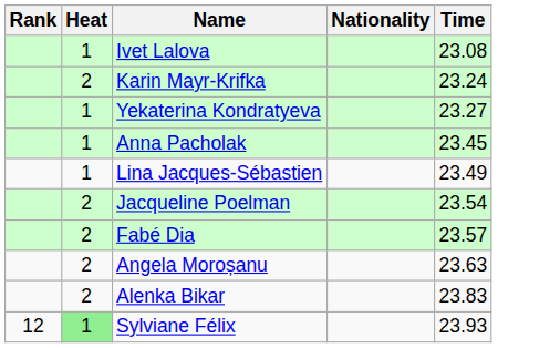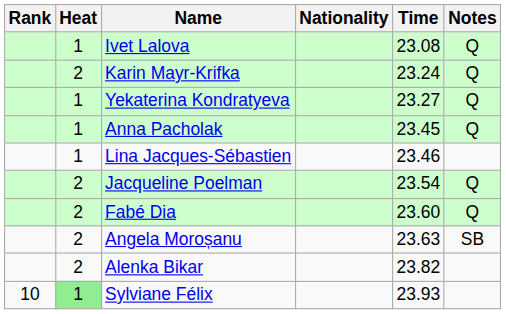+ column: Notes | Q | Q | Q | Q | Q | Q | SB
Lina Jacques-Sébastien | Time: 23.49 -> 23.46
Fabé Dia | Time: 23.57 -> 23.60
Alenka Bikar | Time: 23.83 -> 23.82
Sylviane Félix | Rank: 12 -> 10
